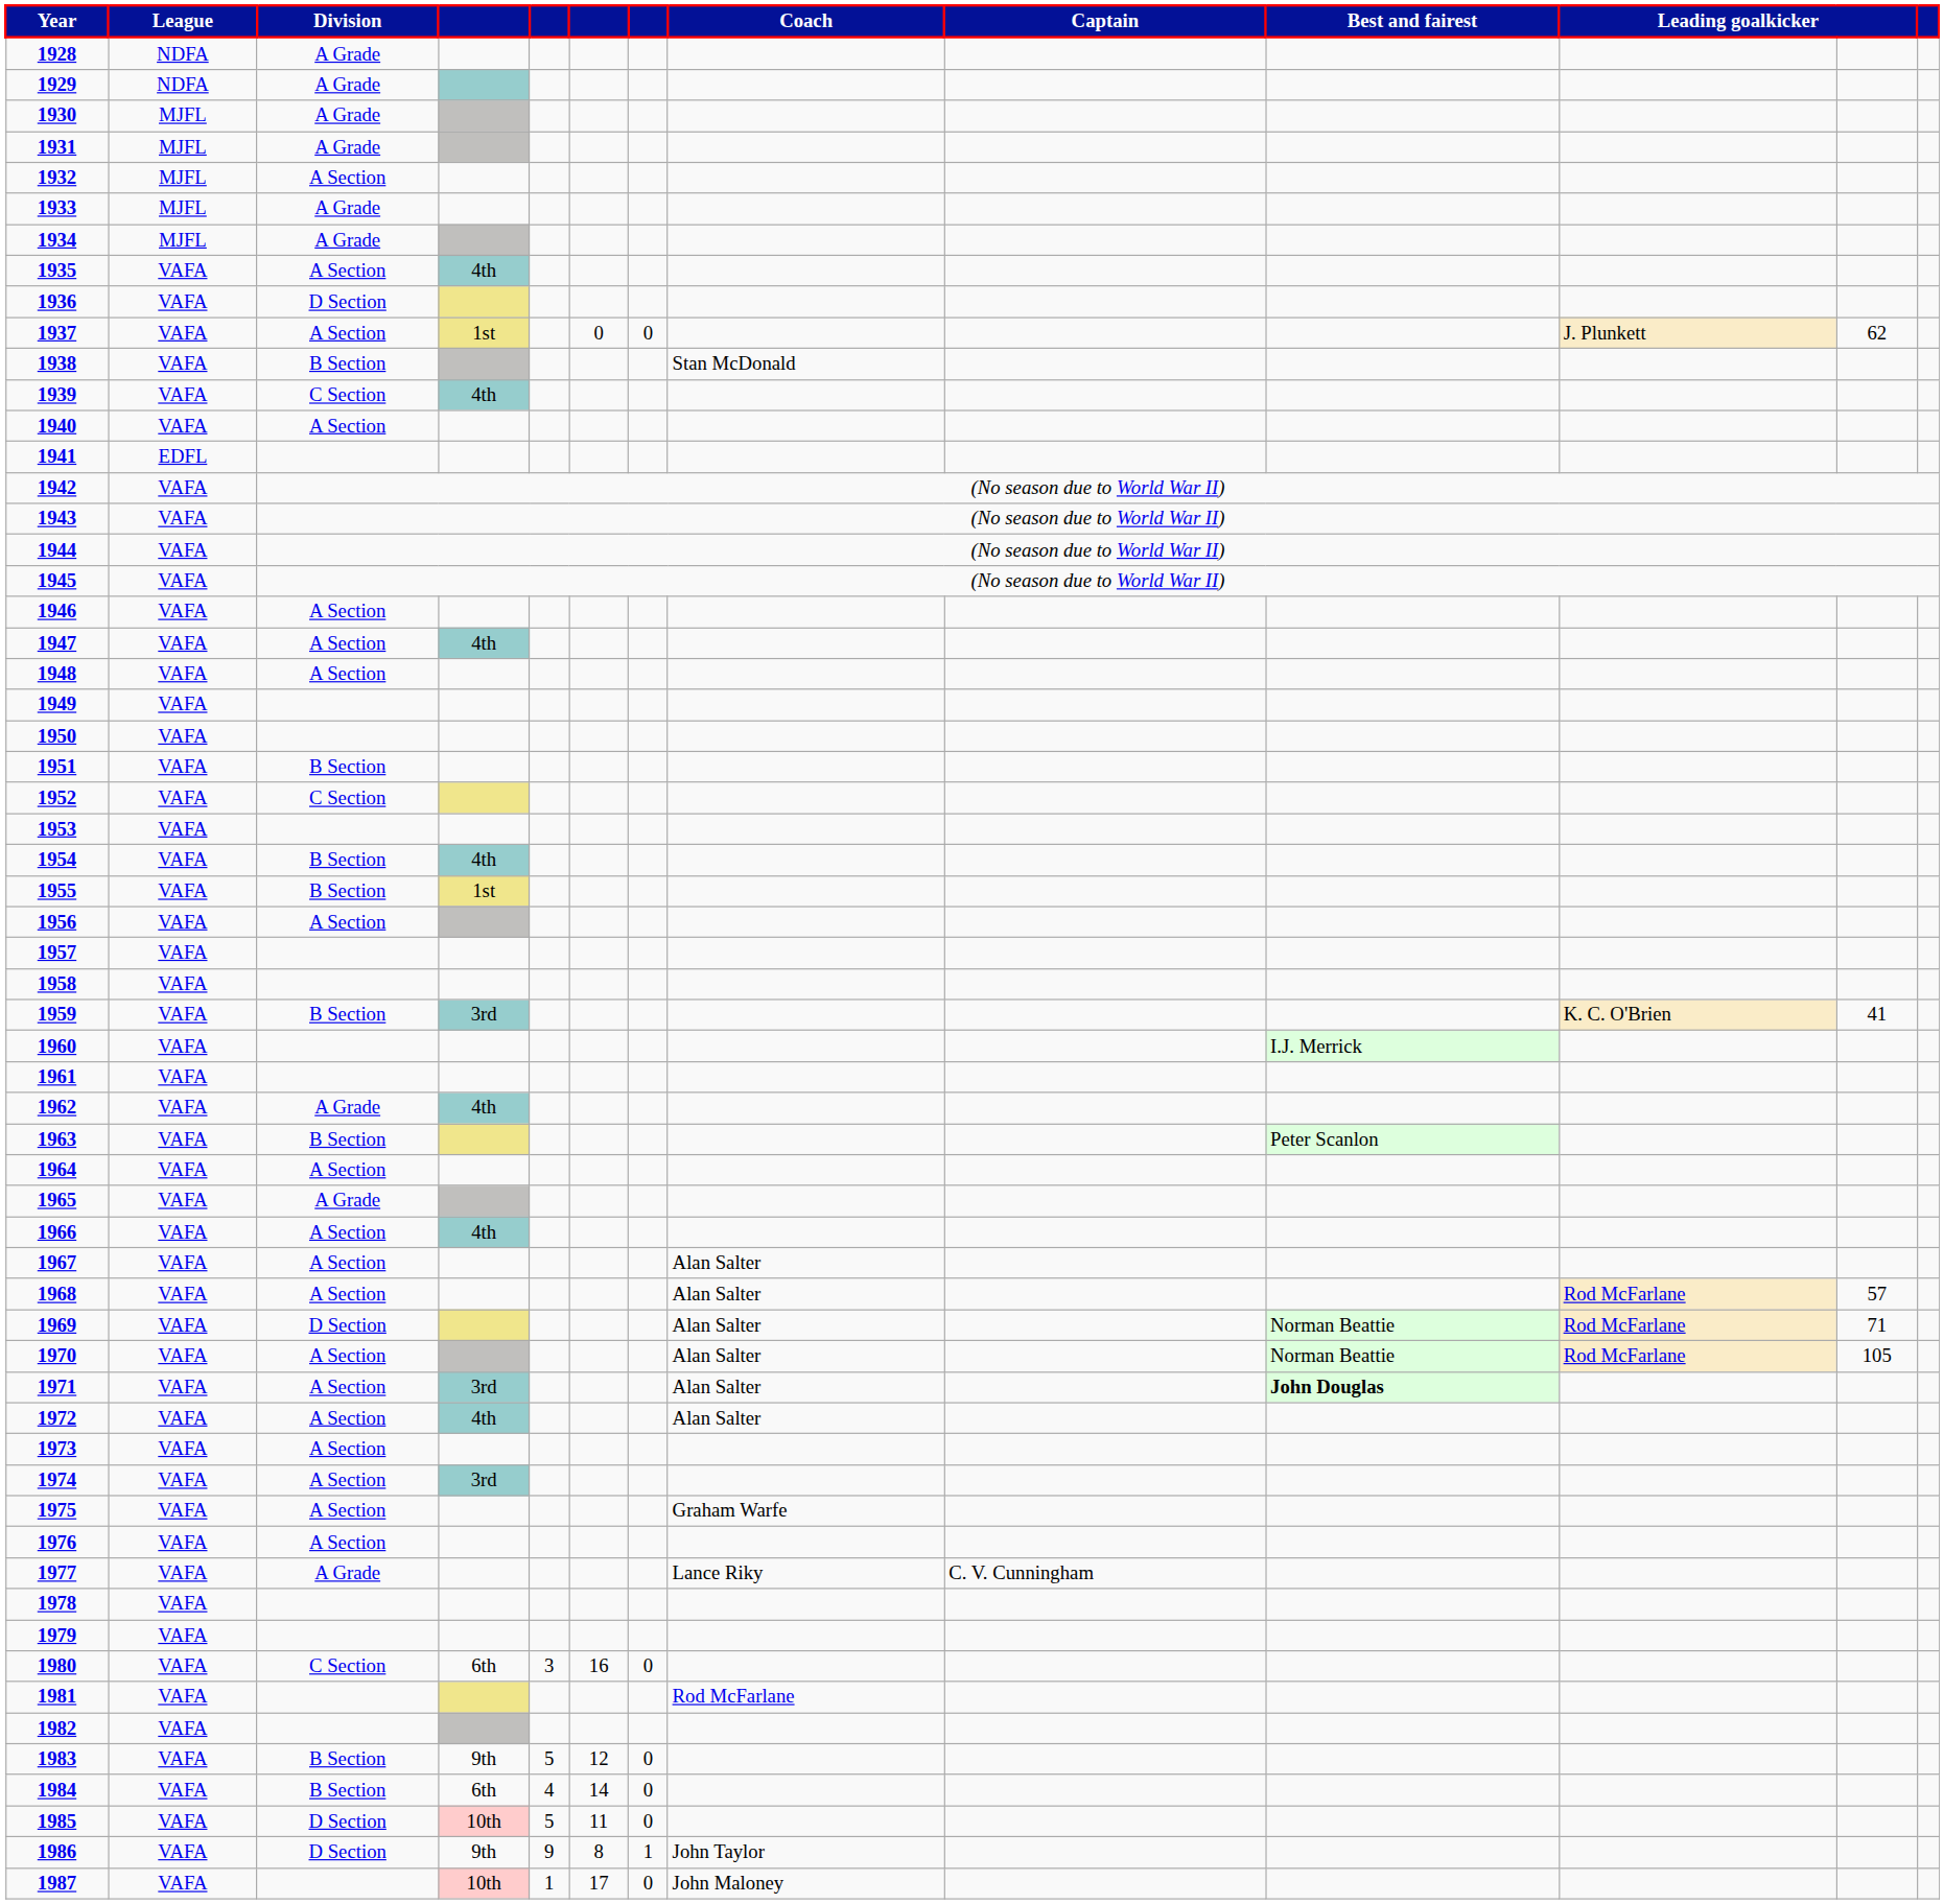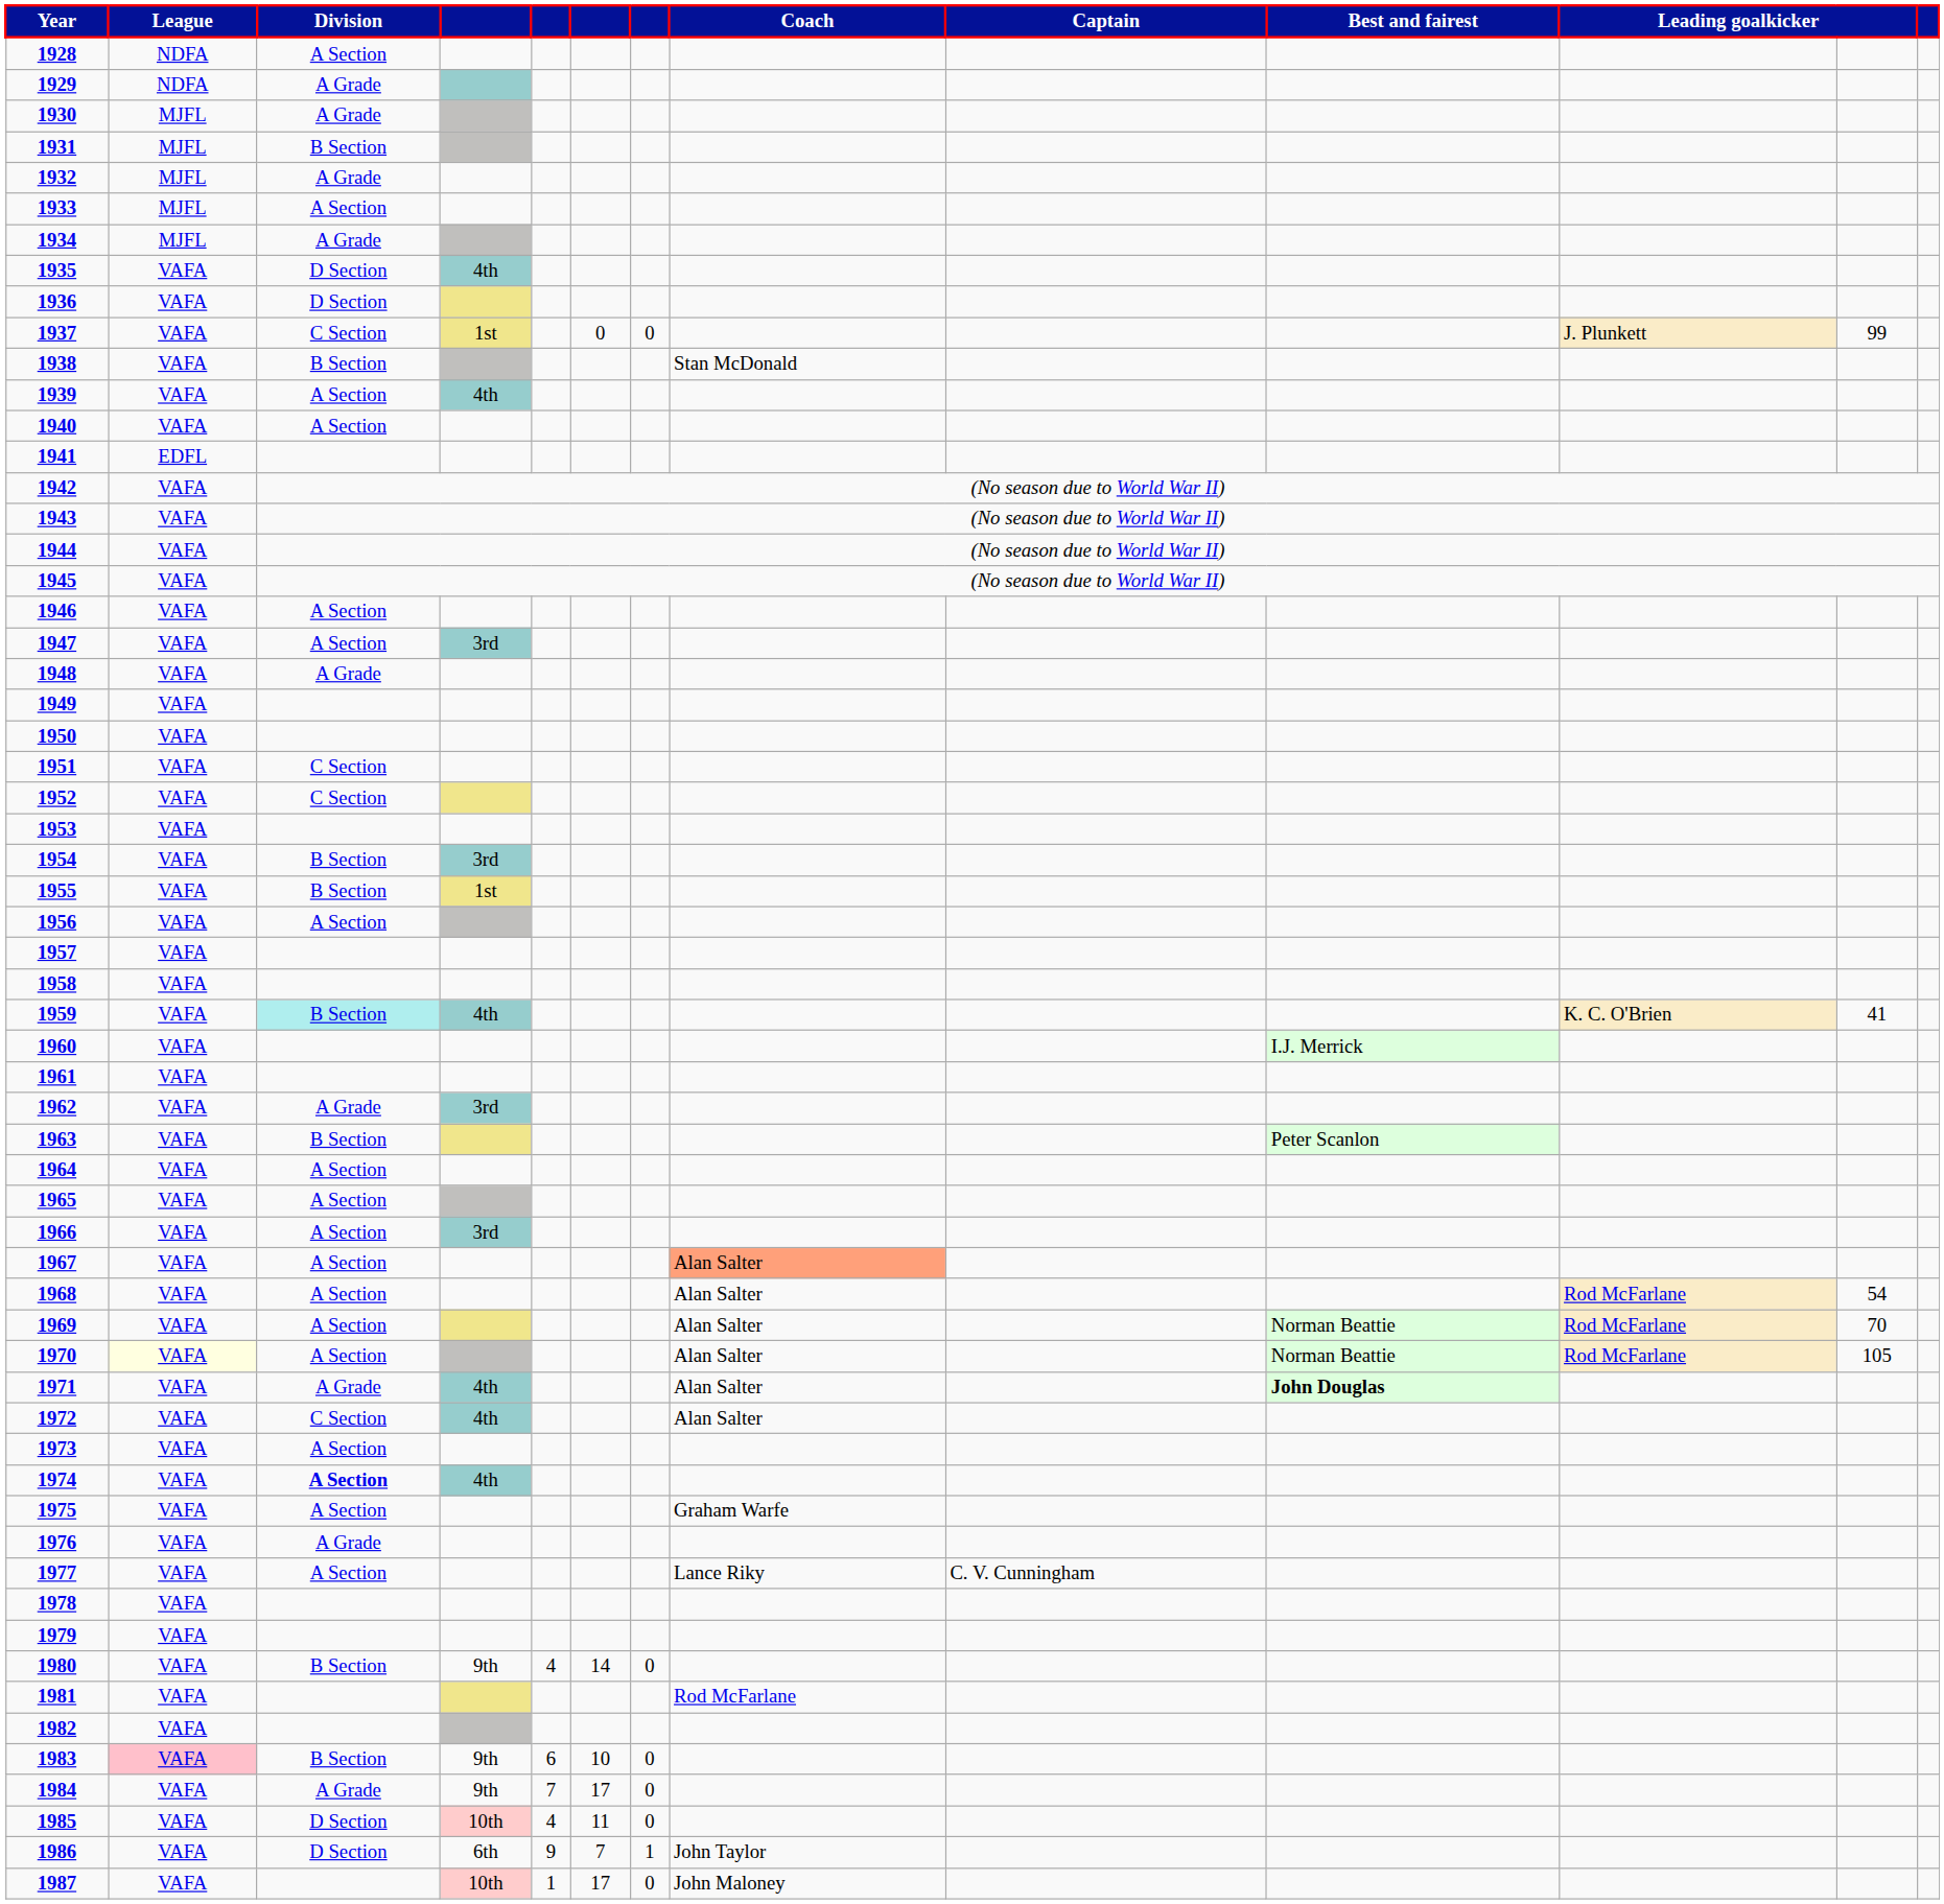1928 | Division: A Grade -> A Section
1931 | Division: A Grade -> B Section
1932 | Division: A Section -> A Grade
1933 | Division: A Grade -> A Section
1935 | Division: A Section -> D Section
1937 | Division: A Section -> C Section
1937 | column 12: 62 -> 99
1939 | Division: C Section -> A Section
1947 | column 4: 4th -> 3rd
1948 | Division: A Section -> A Grade
1951 | Division: B Section -> C Section
1954 | column 4: 4th -> 3rd
1959 | Division: no background -> paleturquoise background
1959 | column 4: 3rd -> 4th
1962 | column 4: 4th -> 3rd
1965 | Division: A Grade -> A Section
1966 | column 4: 4th -> 3rd
1967 | Coach: no background -> lightsalmon background
1968 | column 12: 57 -> 54
1969 | Division: D Section -> A Section
1969 | column 12: 71 -> 70
1970 | League: no background -> lightyellow background
1971 | Division: A Section -> A Grade
1971 | column 4: 3rd -> 4th
1972 | Division: A Section -> C Section
1974 | Division: normal -> bold
1974 | column 4: 3rd -> 4th
1976 | Division: A Section -> A Grade
1977 | Division: A Grade -> A Section
1980 | Division: C Section -> B Section
1980 | column 4: 6th -> 9th
1980 | column 5: 3 -> 4
1980 | column 6: 16 -> 14
1983 | League: no background -> pink background
1983 | column 5: 5 -> 6
1983 | column 6: 12 -> 10
1984 | Division: B Section -> A Grade
1984 | column 4: 6th -> 9th
1984 | column 5: 4 -> 7
1984 | column 6: 14 -> 17
1985 | column 5: 5 -> 4
1986 | column 4: 9th -> 6th
1986 | column 6: 8 -> 7
